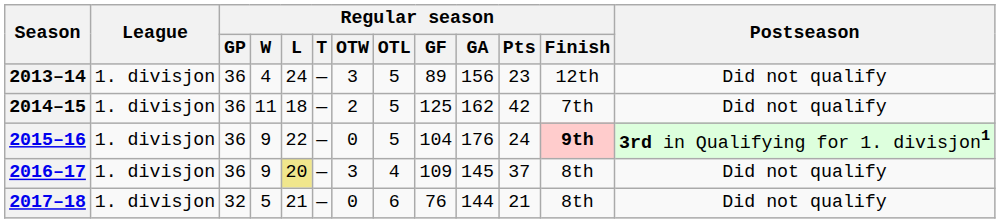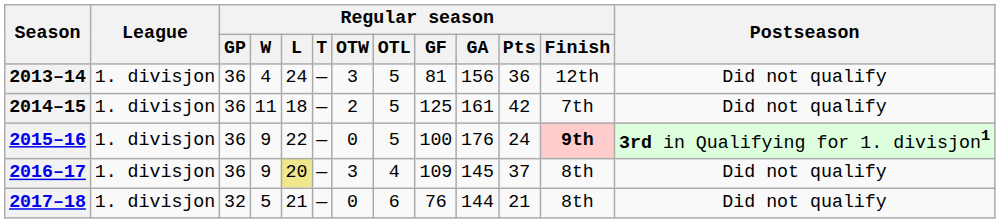2013–14 | Regular season / GF: 89 -> 81
2013–14 | Regular season / Pts: 23 -> 36
2014–15 | Regular season / GA: 162 -> 161
2015–16 | Regular season / GF: 104 -> 100
